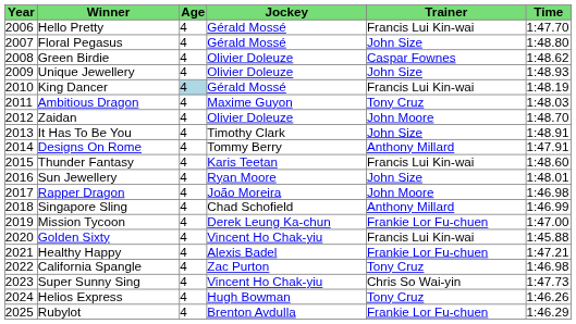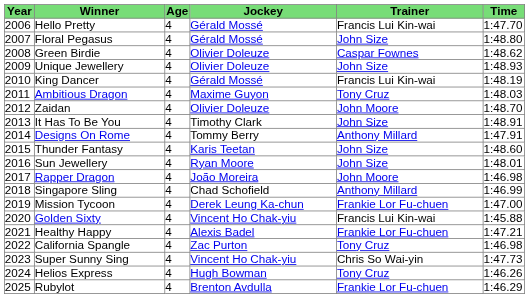King Dancer | Age: lightblue background -> no background
Thunder Fantasy | Trainer: Francis Lui Kin-wai -> John Size
